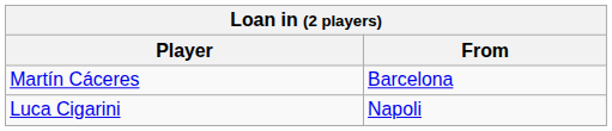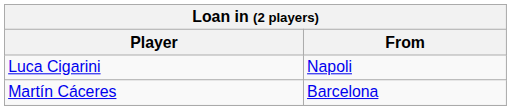rows swapped: Luca Cigarini <-> Martín Cáceres
